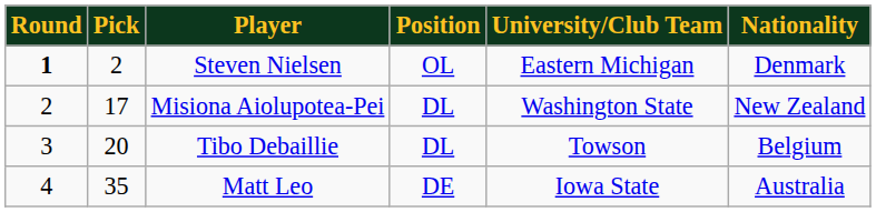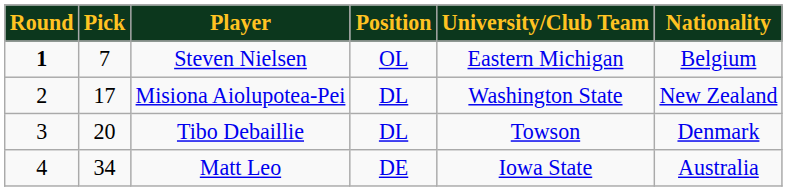Steven Nielsen | Pick: 2 -> 7
Steven Nielsen | Nationality: Denmark -> Belgium
Tibo Debaillie | Nationality: Belgium -> Denmark
Matt Leo | Pick: 35 -> 34
